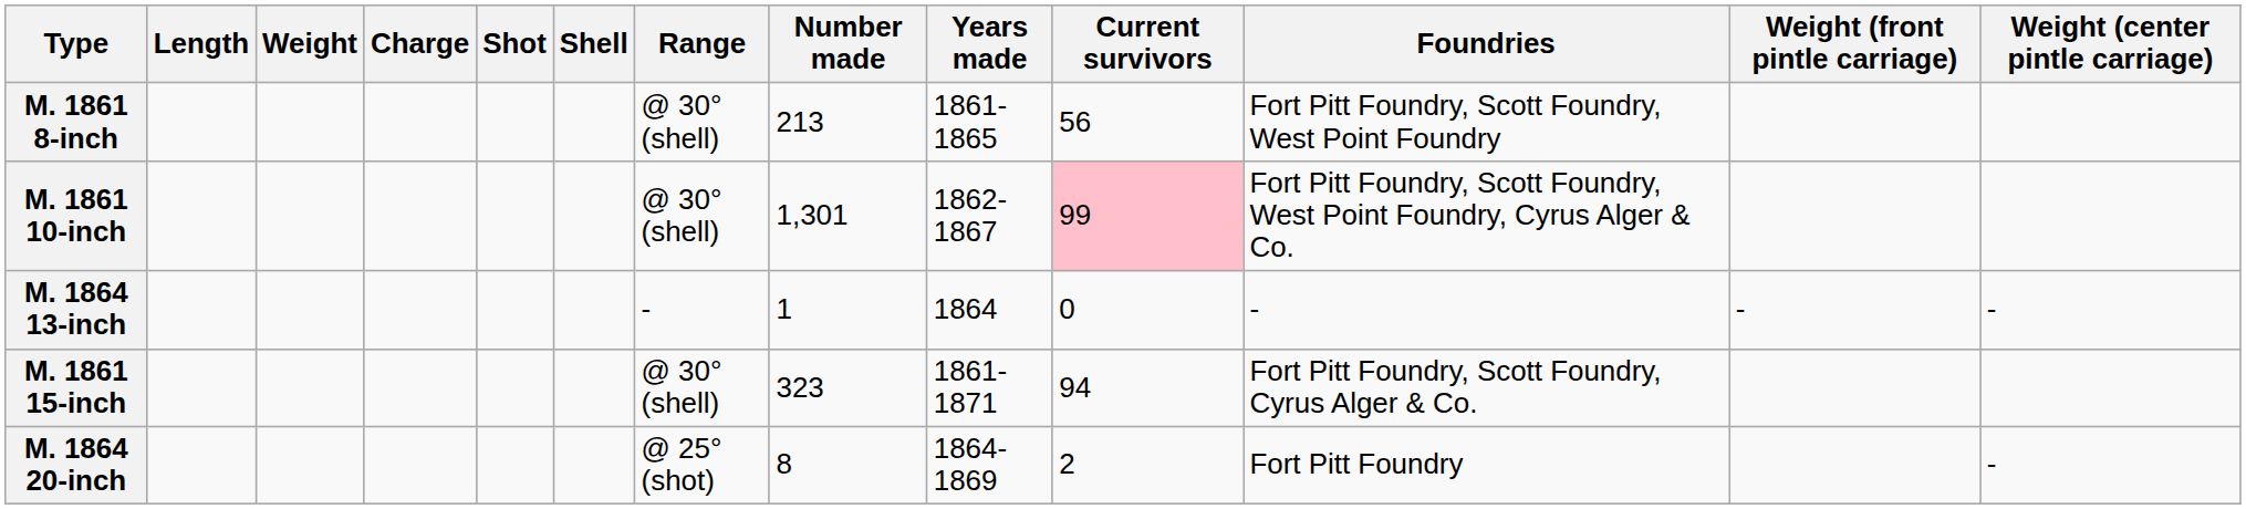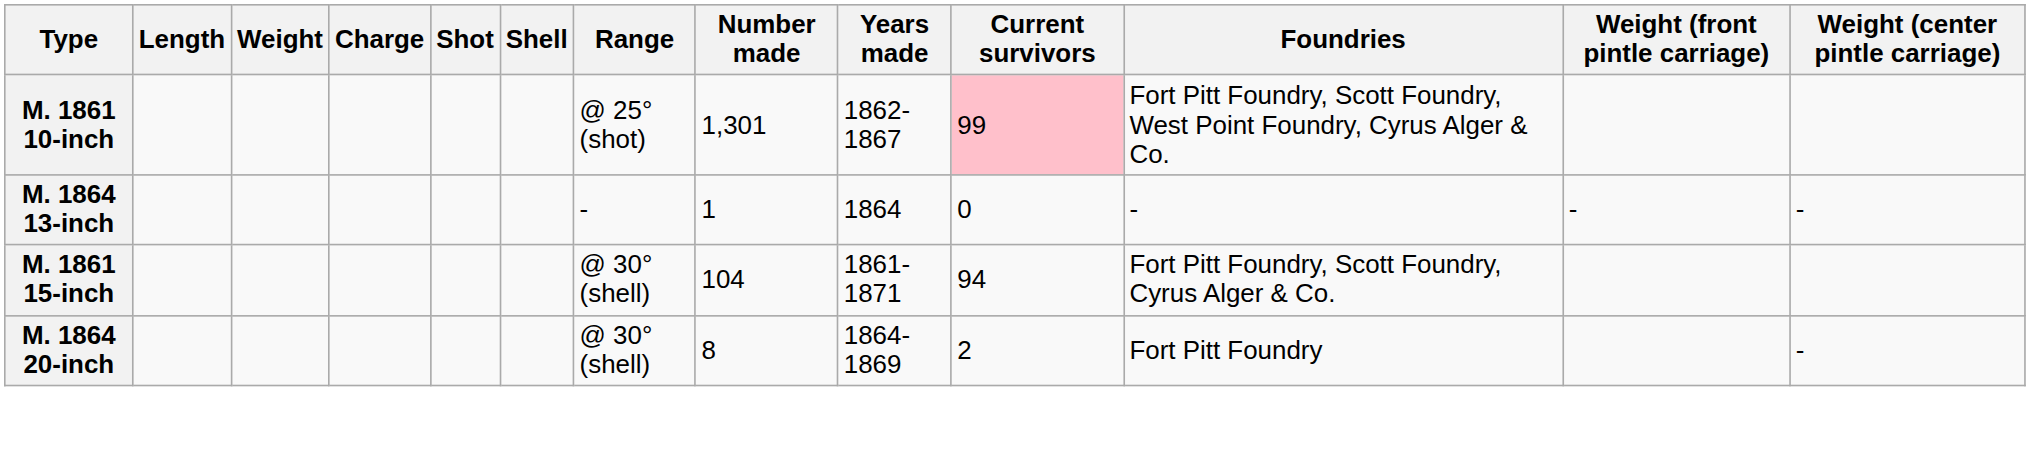- row: M. 1861 8-inch | @ 30° (shell) | 213 | 1861-1865 | 56 | Fort Pitt Foundry, Scott Foundry, West Point Foundry
M. 1861 10-inch | Range: @ 30° (shell) -> @ 25° (shot)
M. 1861 15-inch | Number made: 323 -> 104
M. 1864 20-inch | Range: @ 25° (shot) -> @ 30° (shell)
